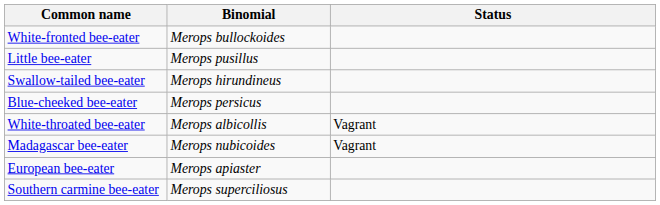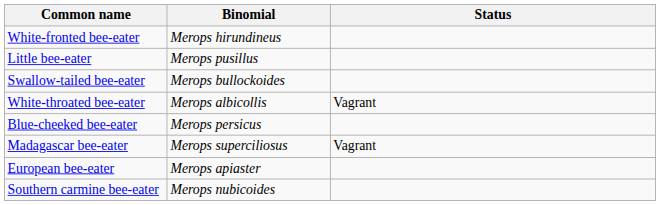White-fronted bee-eater | Binomial: Merops bullockoides -> Merops hirundineus
Swallow-tailed bee-eater | Binomial: Merops hirundineus -> Merops bullockoides
rows swapped: White-throated bee-eater <-> Blue-cheeked bee-eater
Madagascar bee-eater | Binomial: Merops nubicoides -> Merops superciliosus
Southern carmine bee-eater | Binomial: Merops superciliosus -> Merops nubicoides
